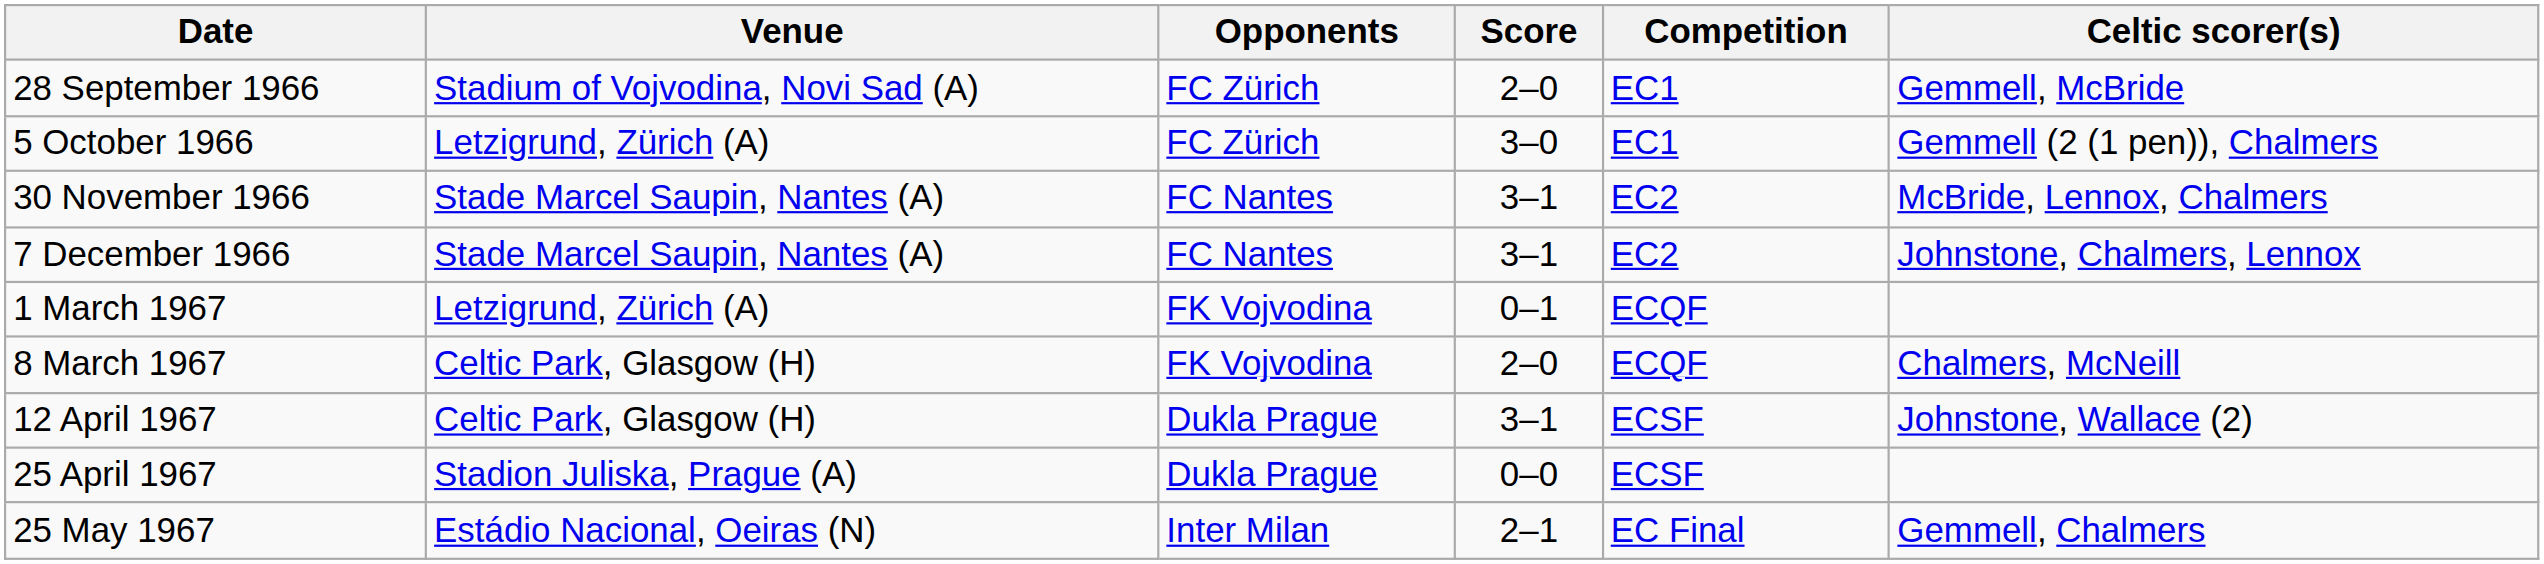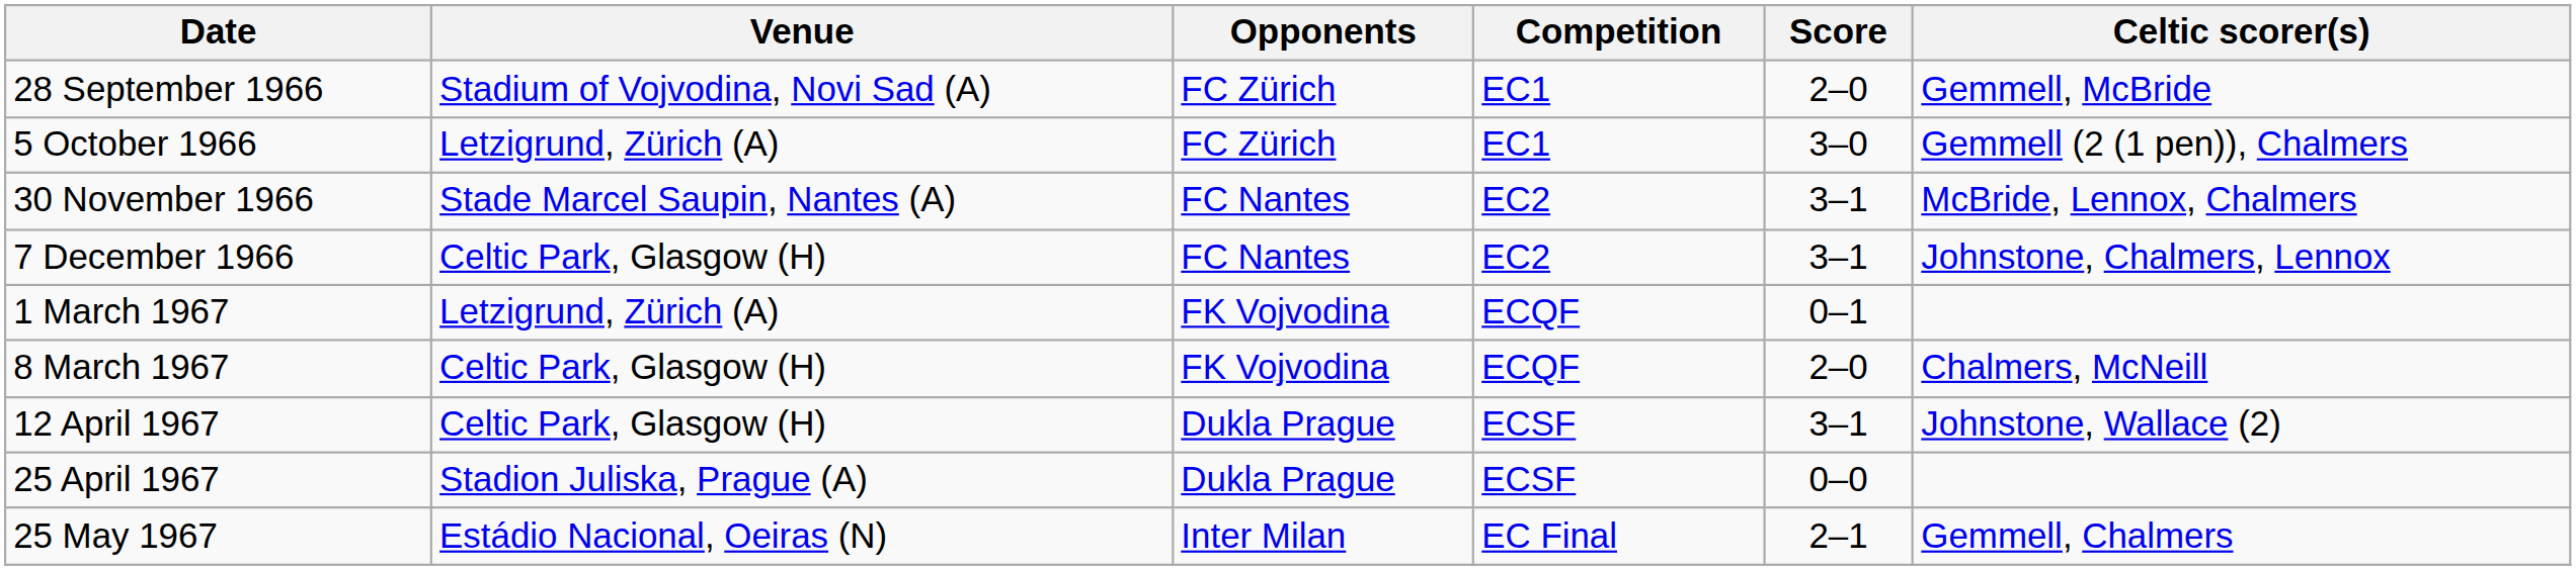columns swapped: Score <-> Competition
7 December 1966 | Venue: Stade Marcel Saupin, Nantes (A) -> Celtic Park, Glasgow (H)
